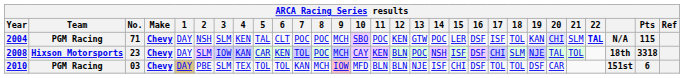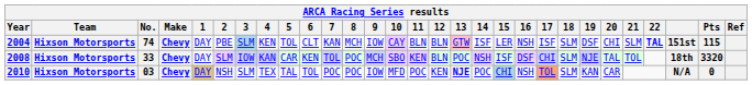2004 | Team: PGM Racing -> Hixson Motorsports
2004 | No.: 71 -> 74
2004 | 2: NSH -> PBE
2004 | 3: no background -> lightblue background
2004 | 5: TAL -> TOL
2004 | 7: POC -> KAN
2004 | 8: POC -> MCH
2004 | 9: MCH -> IOW
2004 | 10: SBO -> CAY
2004 | 11: POC -> BLN
2004 | 12: KEN -> BLN
2004 | 13: no background -> pink background
2004 | 14: POC -> ISF
2004 | 16: DSF -> NSH
2004 | 18: TOL -> SLM
2004 | 19: KAN -> DSF
2004 | 20: lavender background -> no background
2004 | column 27: N/A -> 151st
2008 | No.: 23 -> 33
2008 | 10: CAY -> SBO
2008 | Pts: 3318 -> 3320
2010 | Team: PGM Racing -> Hixson Motorsports
2010 | 2: PBE -> NSH
2010 | 5: TOL -> TAL
2010 | 7: KAN -> POC
2010 | 8: MCH -> POC
2010 | 9: pink background -> no background
2010 | 11: BLN -> POC
2010 | 12: BLN -> KEN
2010 | 13: normal -> bold
2010 | 14: ISF -> POC
2010 | 15: no background -> lightblue background
2010 | 16: DSF -> NSH
2010 | 17: no background -> lightsalmon background
2010 | 18: TOL -> SLM
2010 | 19: DSF -> KAN
2010 | column 27: 151st -> N/A
2010 | Pts: 6 -> 0
